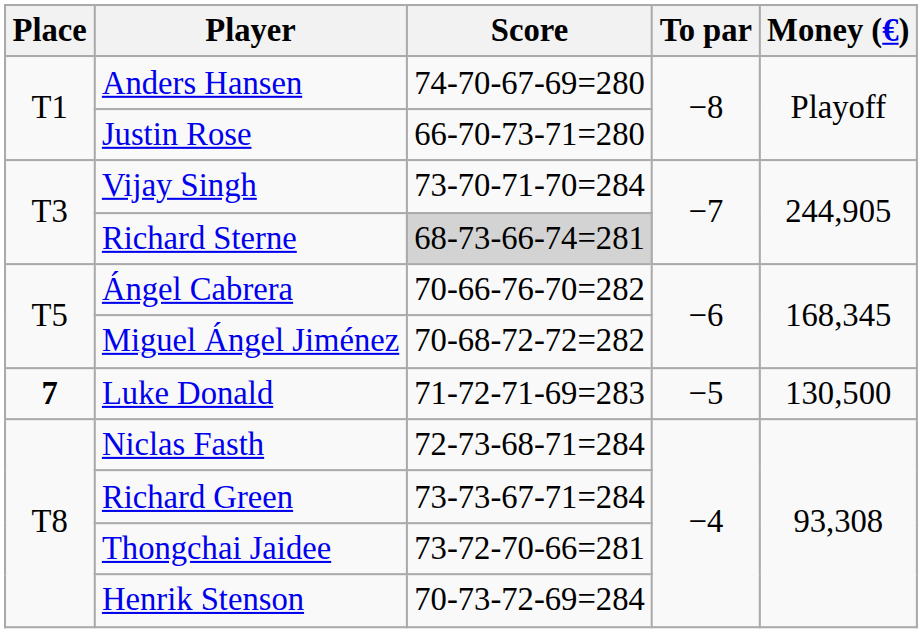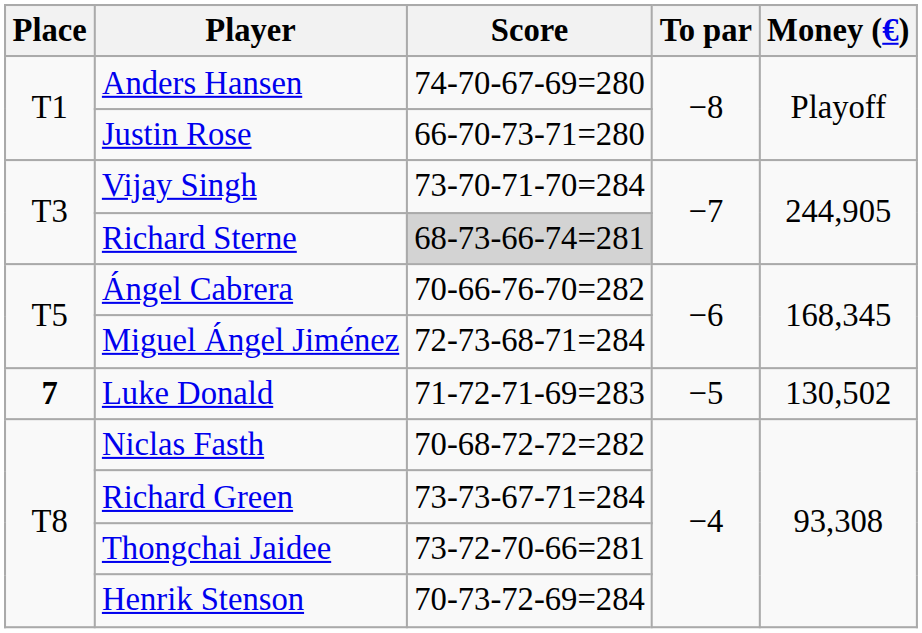Miguel Ángel Jiménez | Score: 70-68-72-72=282 -> 72-73-68-71=284
Luke Donald | Money (€): 130,500 -> 130,502
Niclas Fasth | Score: 72-73-68-71=284 -> 70-68-72-72=282
